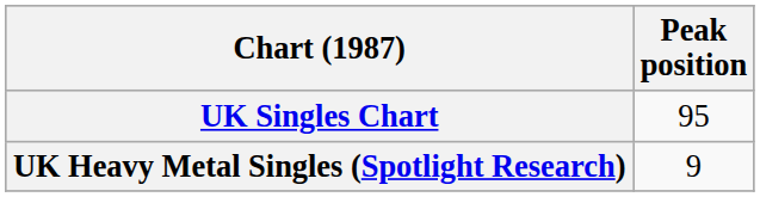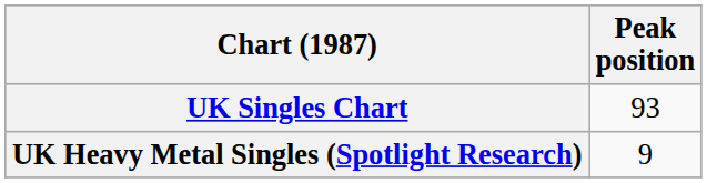UK Singles Chart | Peak position: 95 -> 93
